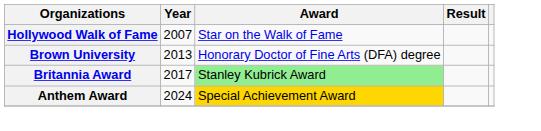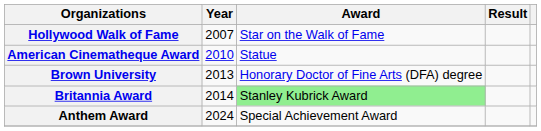+ row: American Cinematheque Award | 2010 | Statue
Britannia Award | Year: 2017 -> 2014
Anthem Award | Award: gold background -> no background
